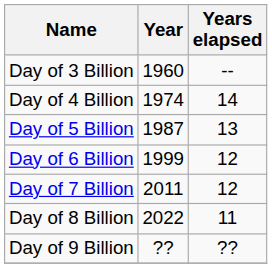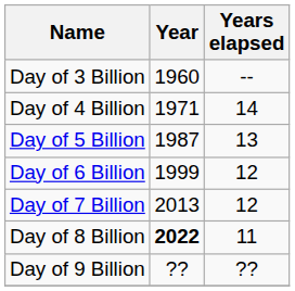Day of 4 Billion | Year: 1974 -> 1971
Day of 7 Billion | Year: 2011 -> 2013
Day of 8 Billion | Year: normal -> bold
